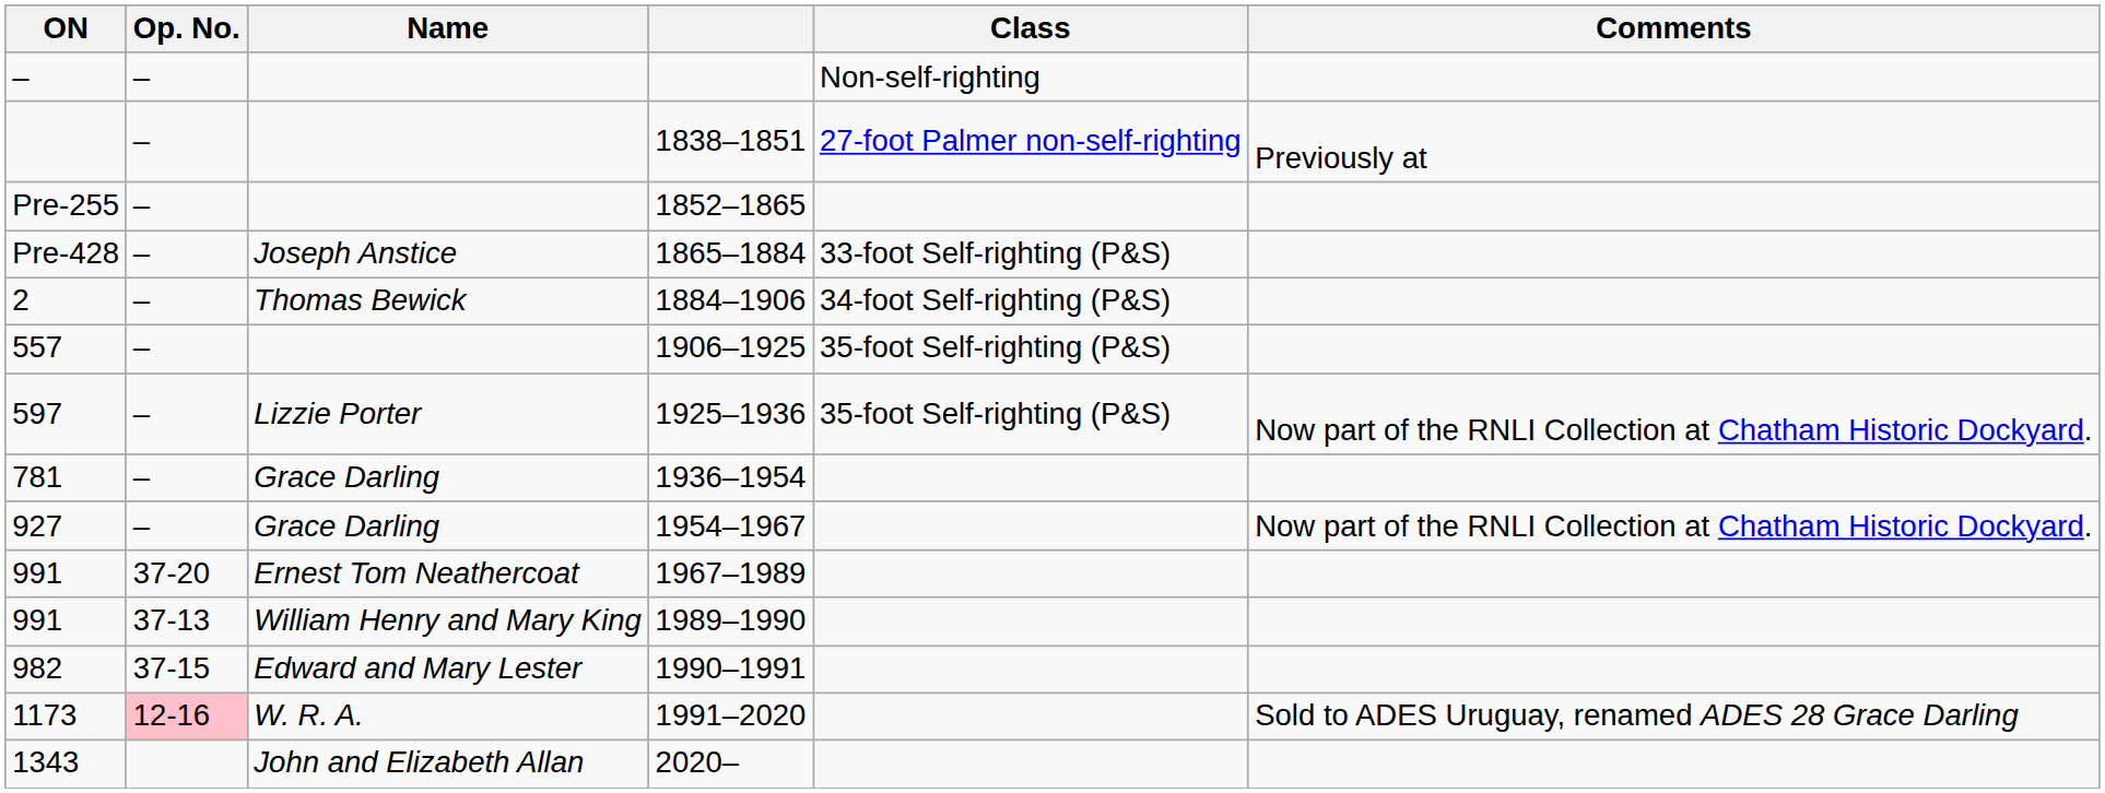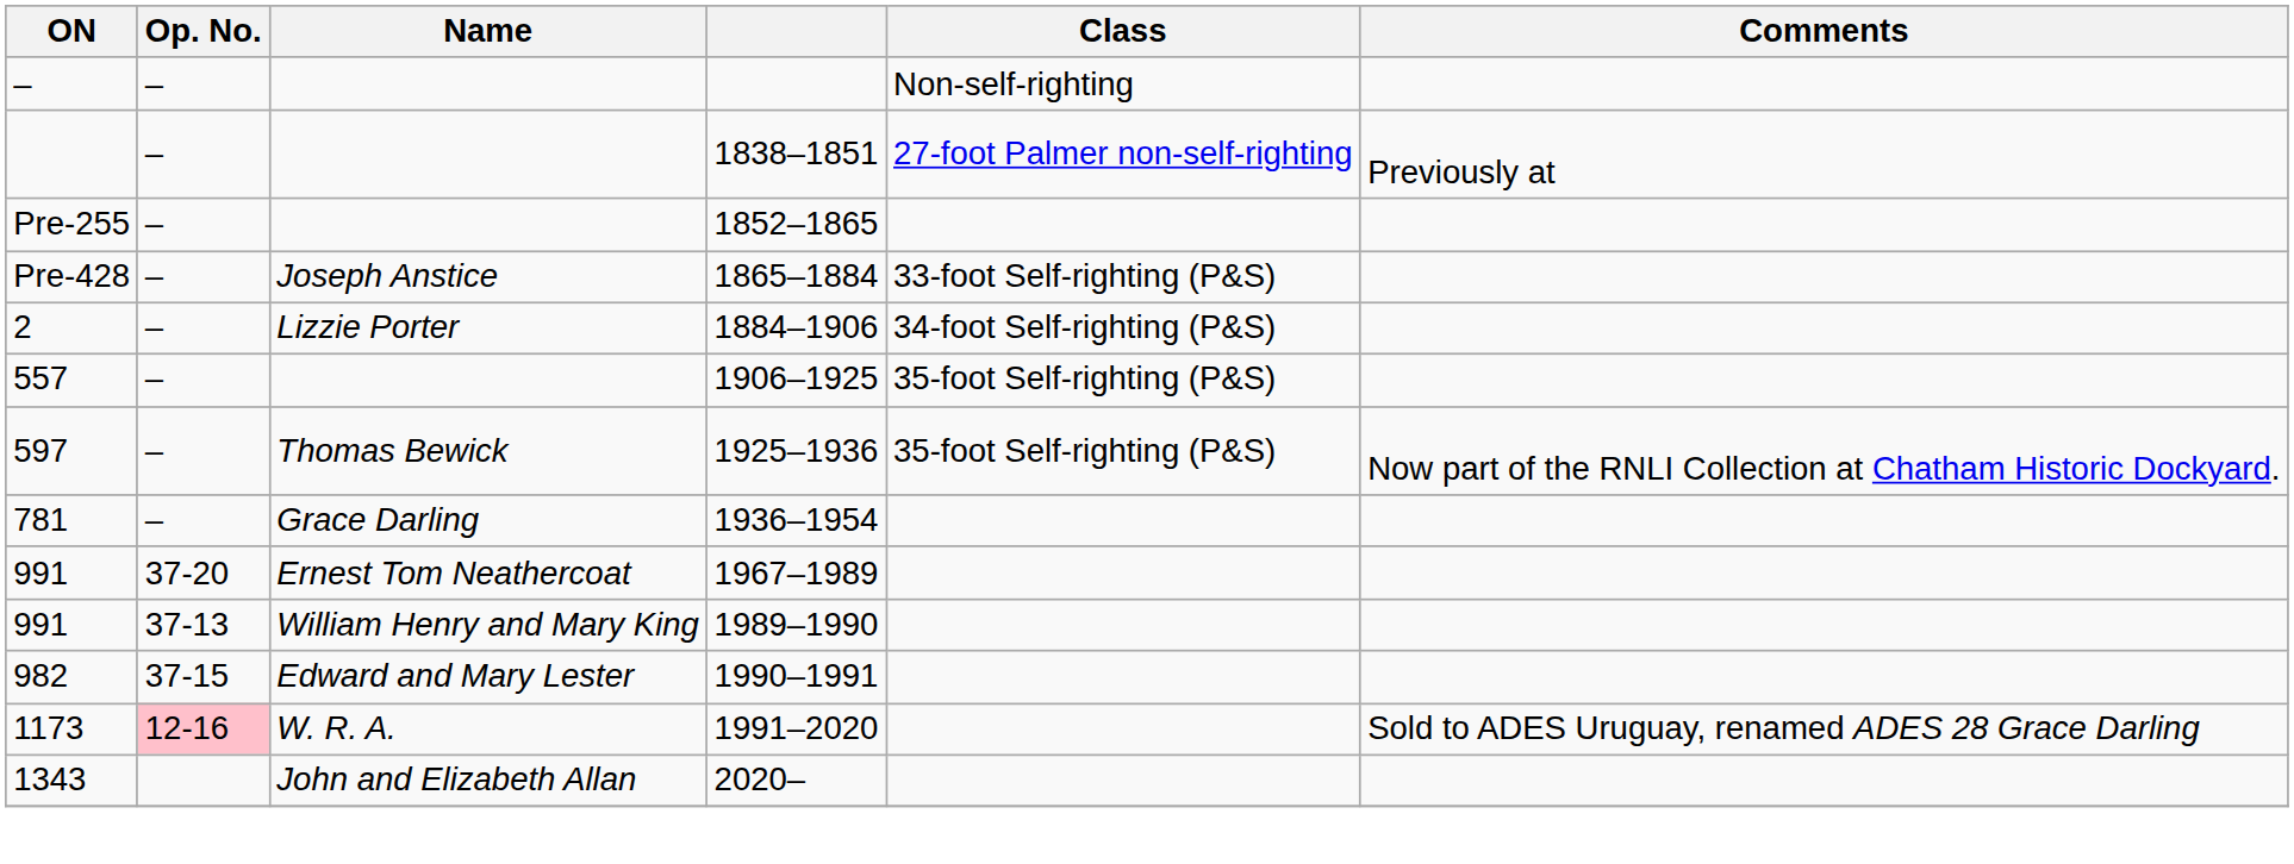1884–1906 | Name: Thomas Bewick -> Lizzie Porter
1925–1936 | Name: Lizzie Porter -> Thomas Bewick
- row: 927 | – | Grace Darling | 1954–1967 | Now part of the RNLI Collection at Chatham Historic Dockyard.
